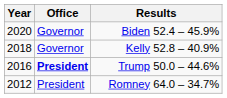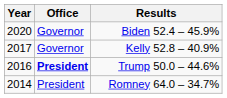Kelly 52.8 – 40.9% | Year: 2018 -> 2017
Romney 64.0 – 34.7% | Year: 2012 -> 2014
